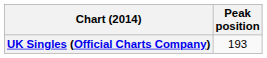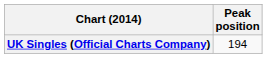UK Singles (Official Charts Company) | Peak position: 193 -> 194
